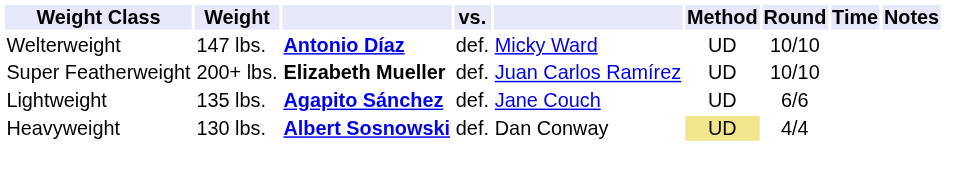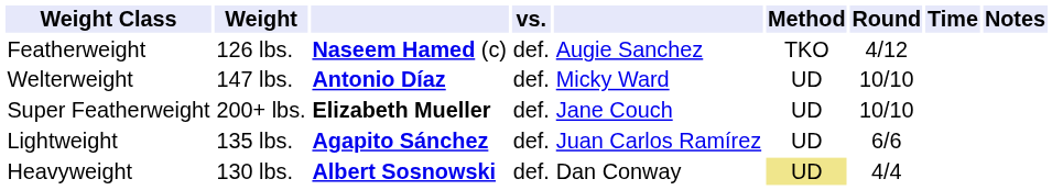+ row: Featherweight | 126 lbs. | Naseem Hamed (c) | def. | Augie Sanchez | TKO | 4/12
Super Featherweight | column 5: Juan Carlos Ramírez -> Jane Couch
Lightweight | column 5: Jane Couch -> Juan Carlos Ramírez
